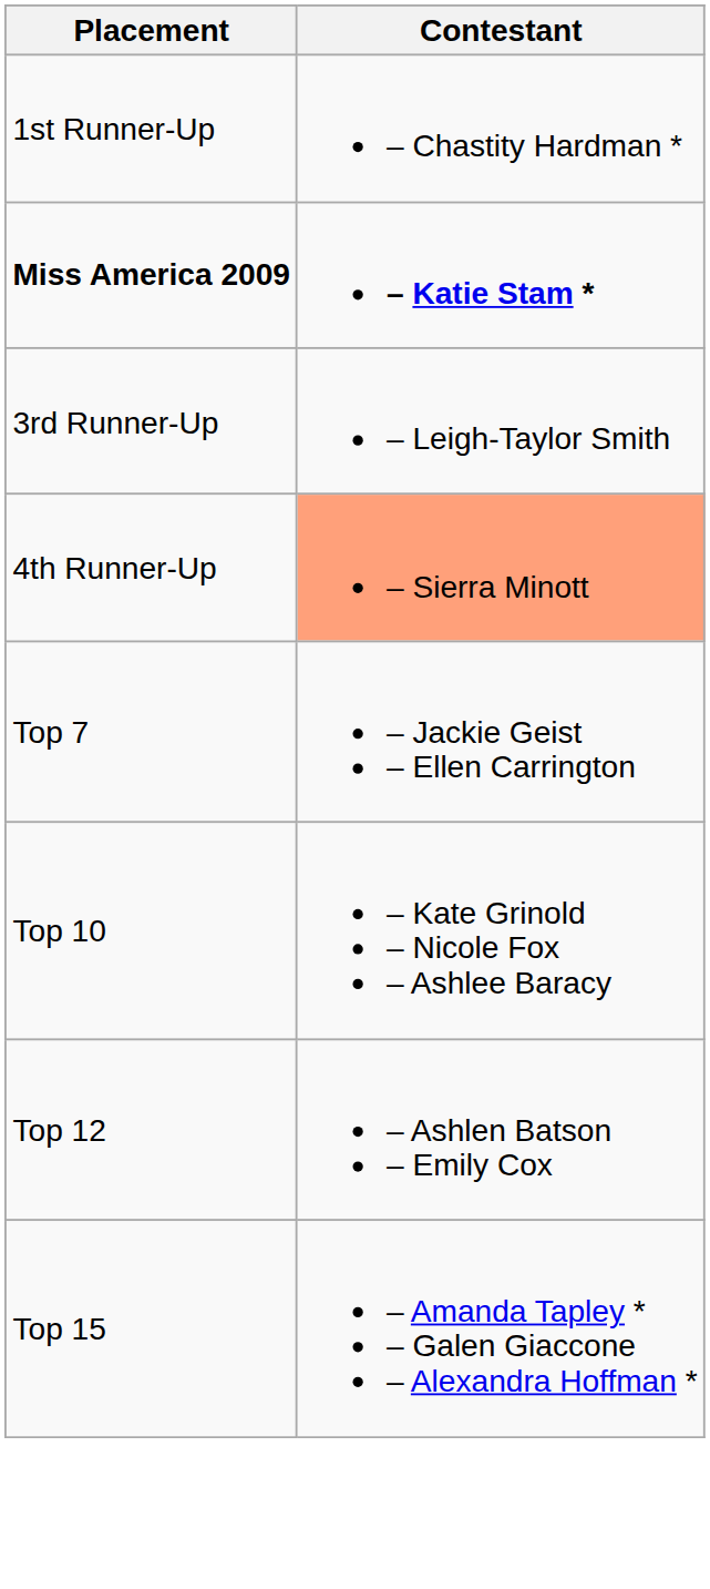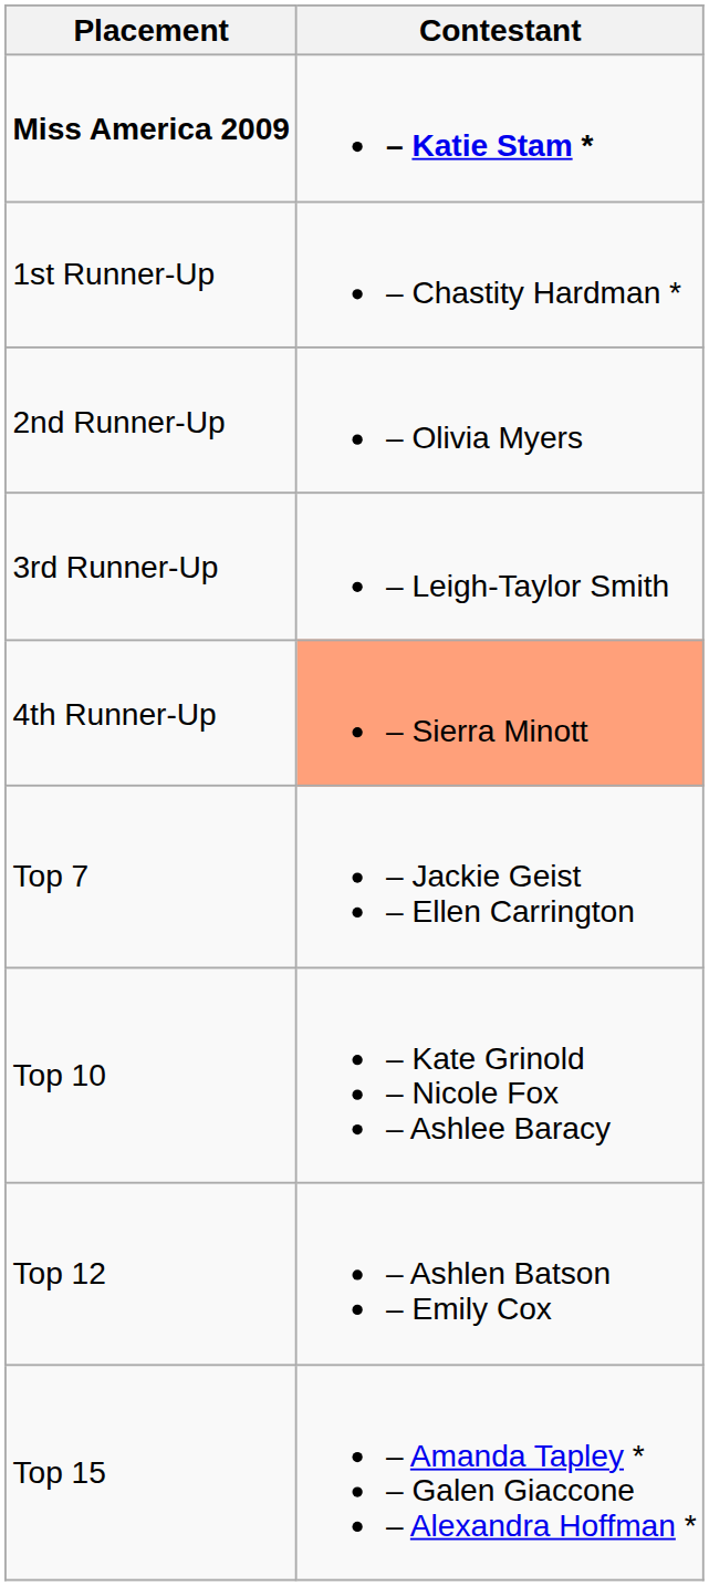rows swapped: Miss America 2009 <-> 1st Runner-Up
+ row: 2nd Runner-Up | – Olivia Myers
